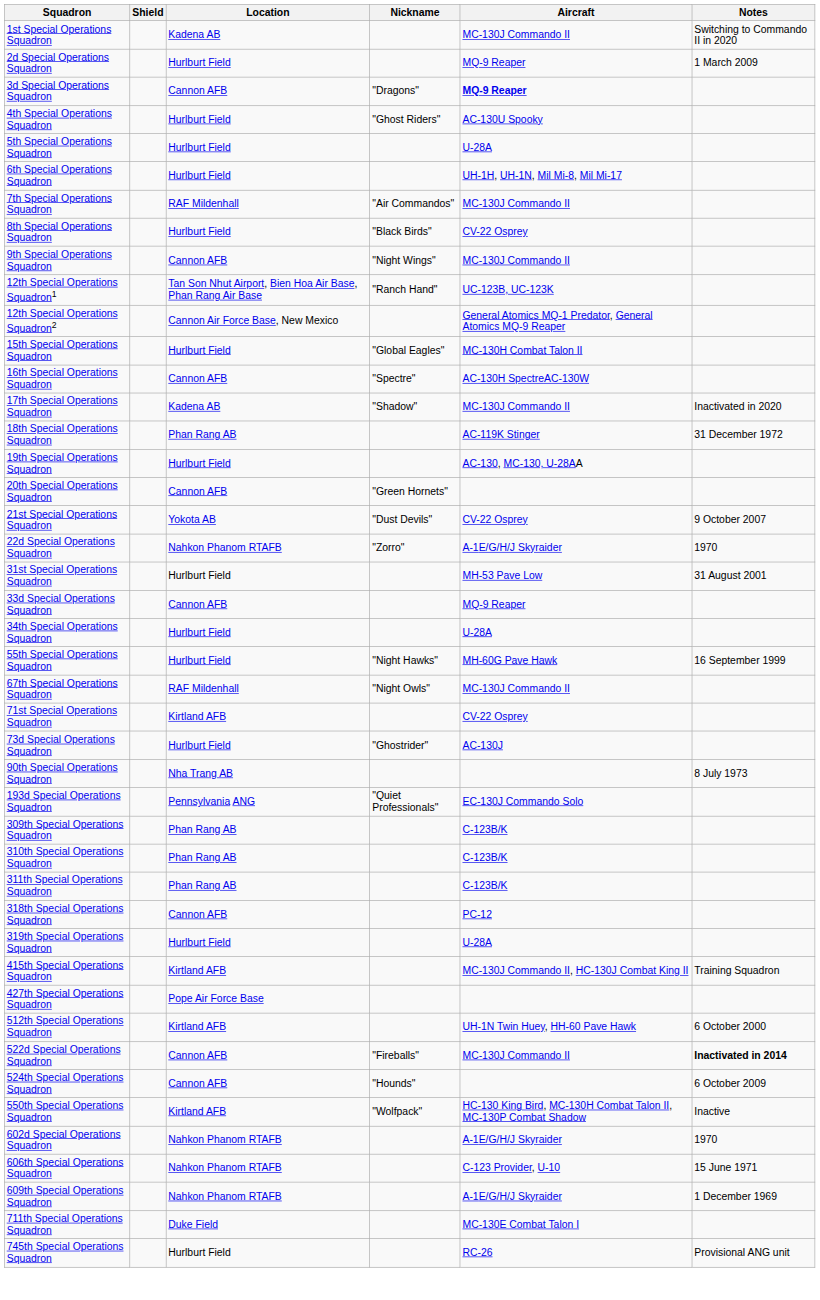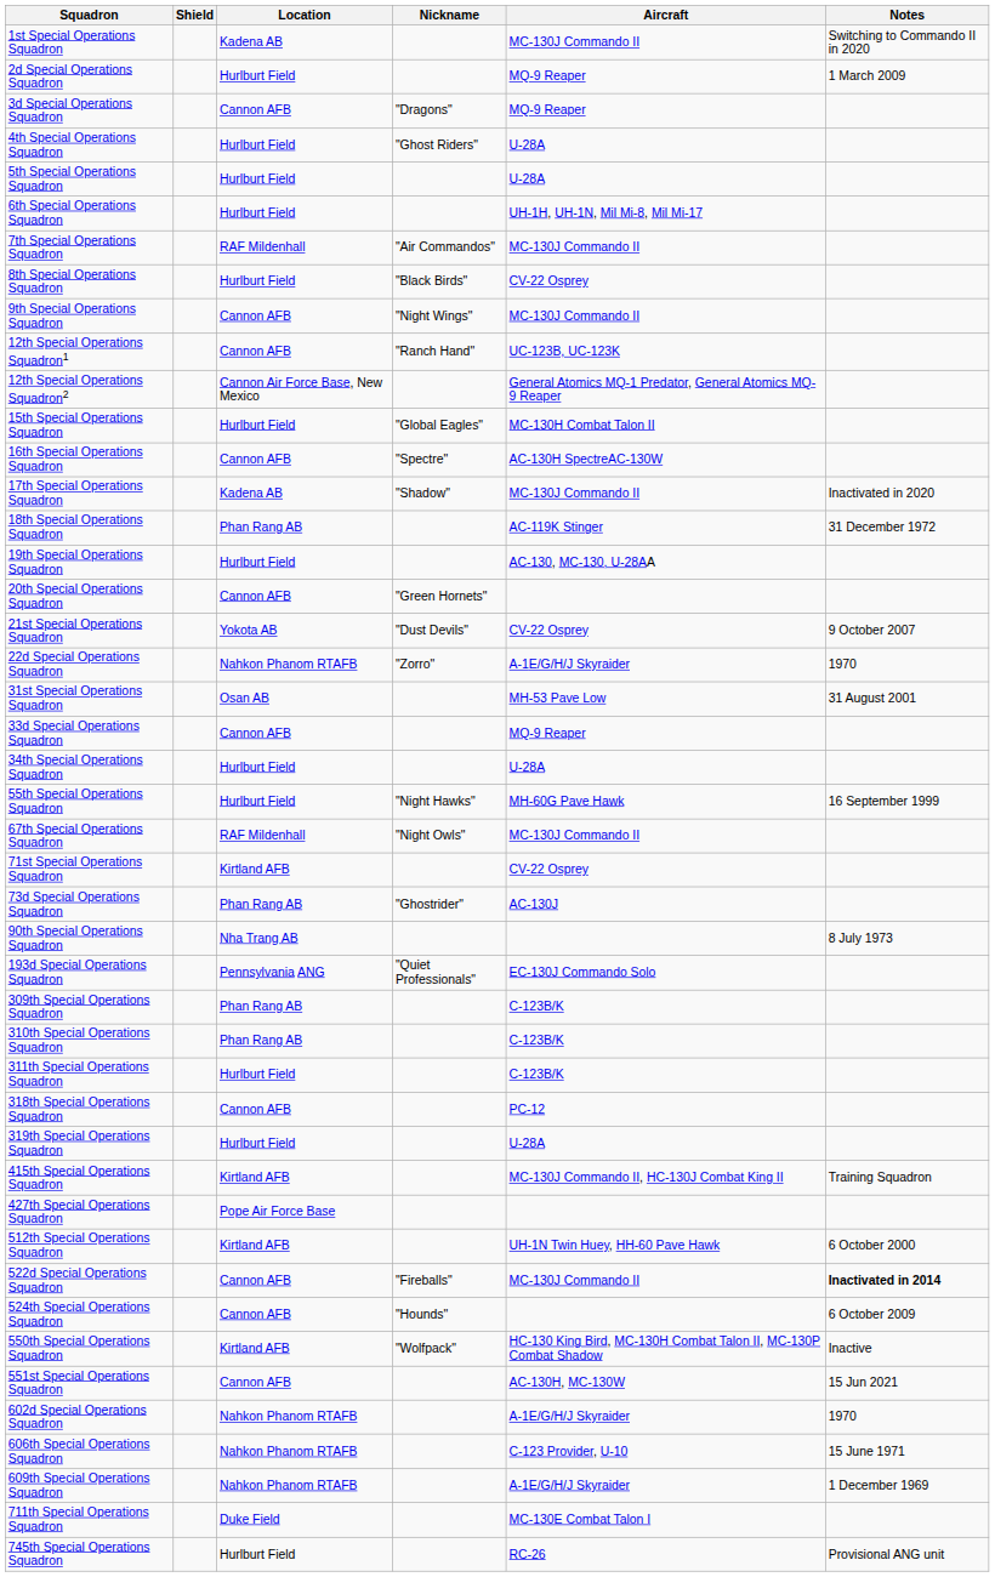3d Special Operations Squadron | Aircraft: bold -> normal
4th Special Operations Squadron | Aircraft: AC-130U Spooky -> U-28A
12th Special Operations Squadron1 | Location: Tan Son Nhut Airport, Bien Hoa Air Base, Phan Rang Air Base -> Cannon AFB
31st Special Operations Squadron | Location: Hurlburt Field -> Osan AB
73d Special Operations Squadron | Location: Hurlburt Field -> Phan Rang AB
311th Special Operations Squadron | Location: Phan Rang AB -> Hurlburt Field
+ row: 551st Special Operations Squadron | Cannon AFB | AC-130H, MC-130W | 15 Jun 2021
